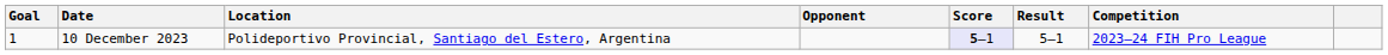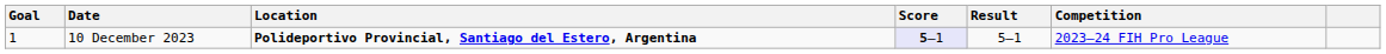- column: Opponent
10 December 2023 | Location: normal -> bold
